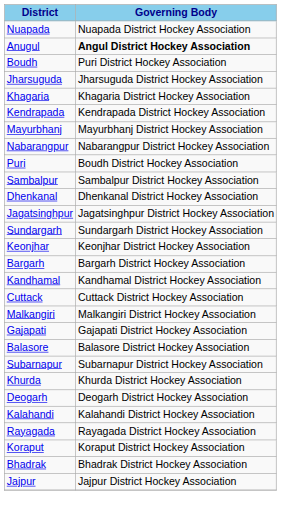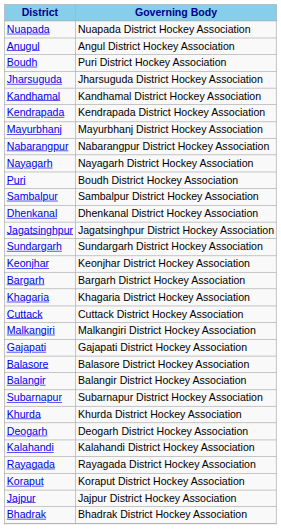Anugul | Governing Body: bold -> normal
rows swapped: Kandhamal <-> Khagaria
+ row: Nayagarh | Nayagarh District Hockey Association
+ row: Balangir | Balangir District Hockey Association
rows swapped: Bhadrak <-> Jajpur
